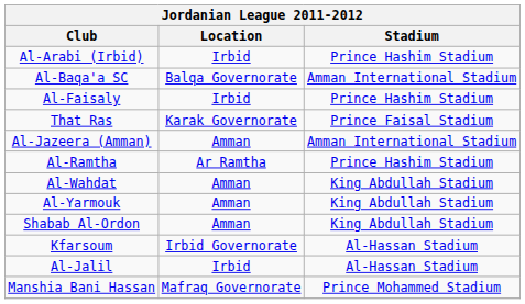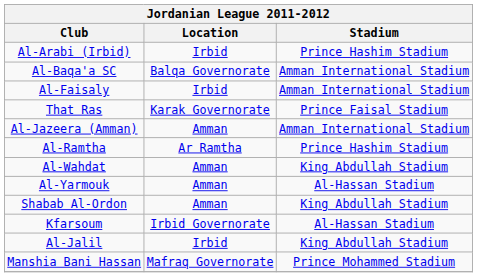Al-Faisaly | Stadium: Prince Hashim Stadium -> Amman International Stadium
Al-Yarmouk | Stadium: King Abdullah Stadium -> Al-Hassan Stadium
Al-Jalil | Stadium: Al-Hassan Stadium -> King Abdullah Stadium
